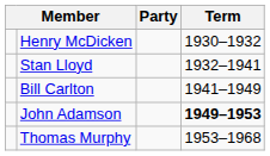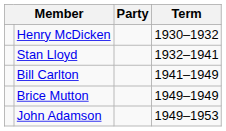+ row: Brice Mutton | 1949–1949
John Adamson | Term: bold -> normal
- row: Thomas Murphy | 1953–1968
